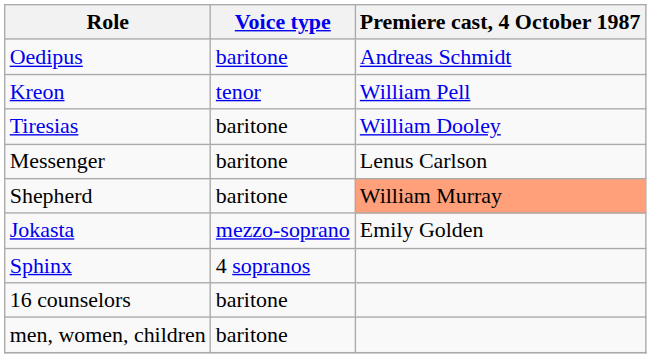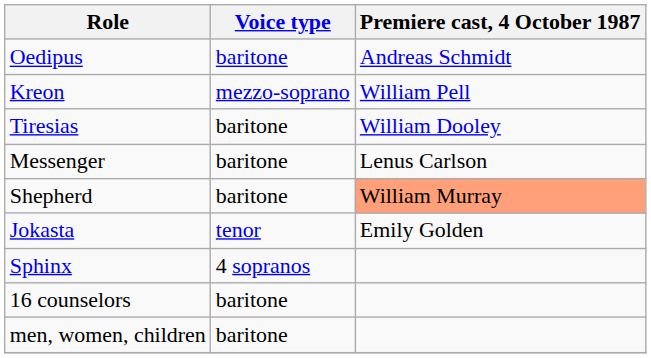Kreon | Voice type: tenor -> mezzo-soprano
Jokasta | Voice type: mezzo-soprano -> tenor
